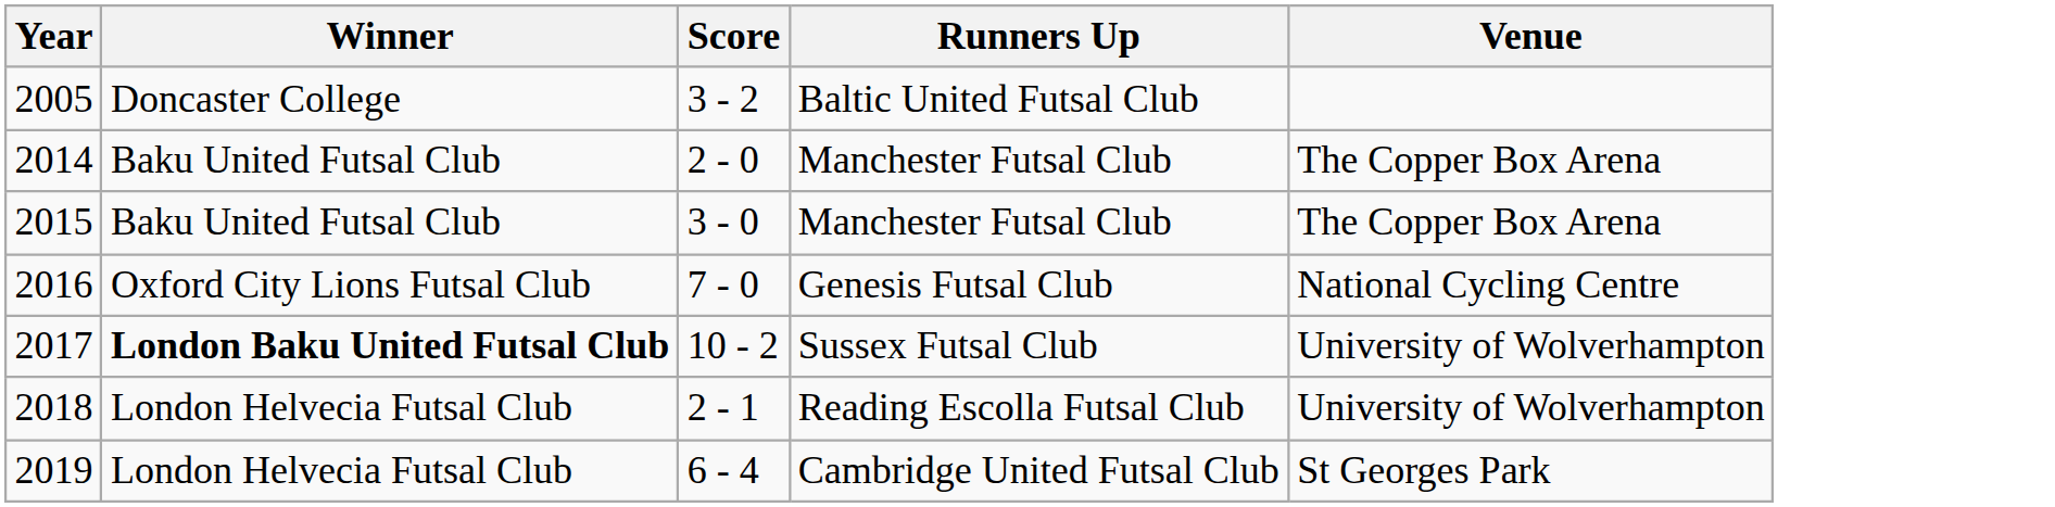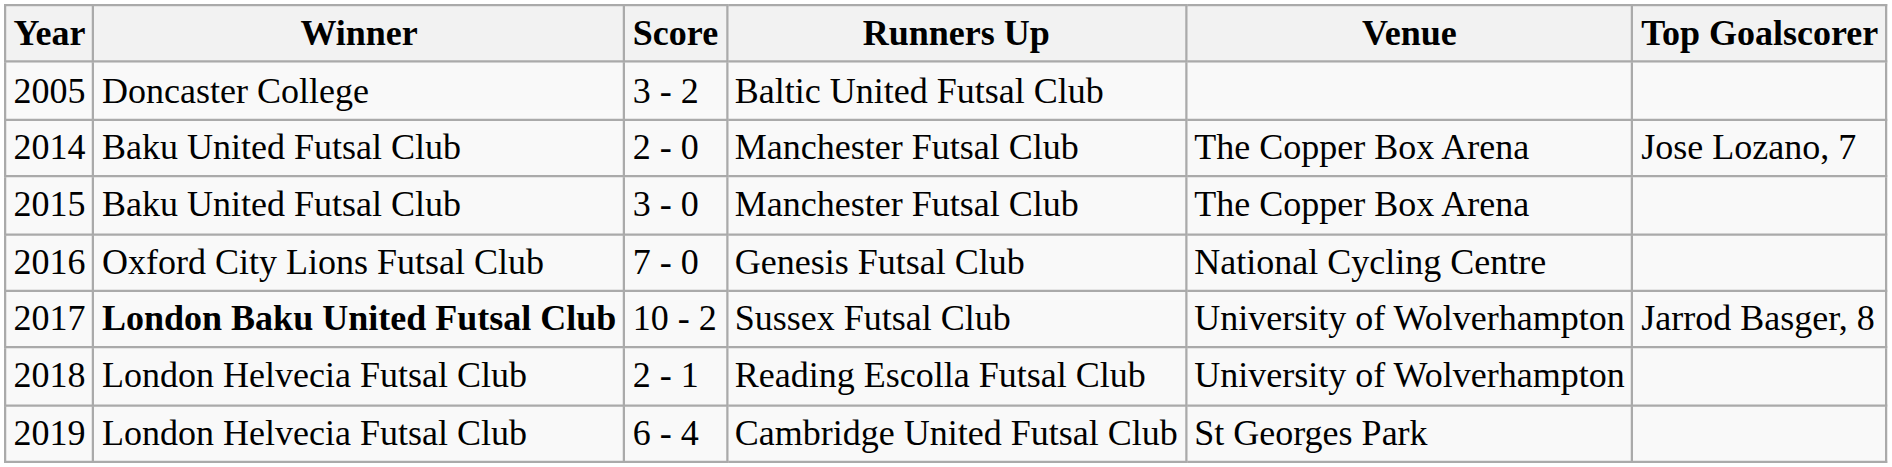+ column: Top Goalscorer | Jose Lozano, 7 | Jarrod Basger, 8
